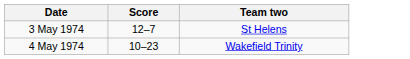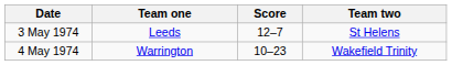+ column: Team one | Leeds | Warrington
